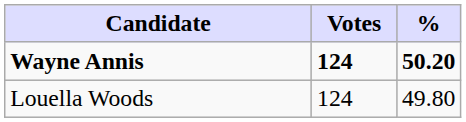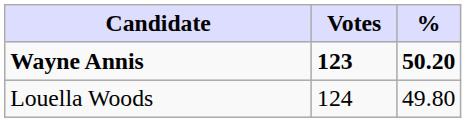Wayne Annis | Votes: 124 -> 123
